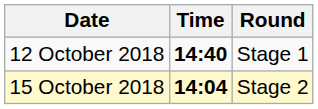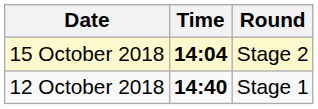rows swapped: 12 October 2018 <-> 15 October 2018
